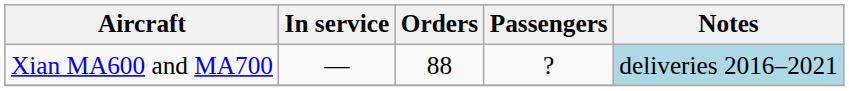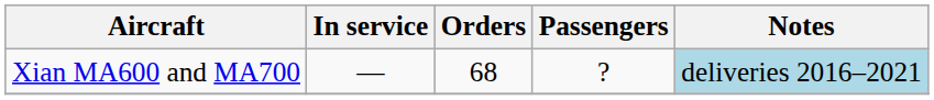Xian MA600 and MA700 | Orders: 88 -> 68
